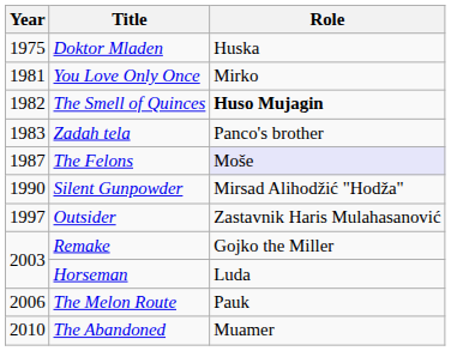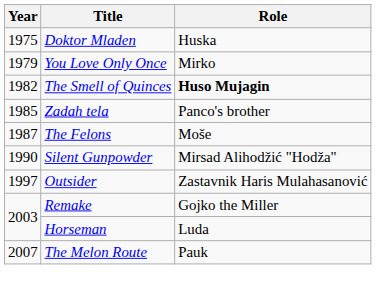You Love Only Once | Year: 1981 -> 1979
Zadah tela | Year: 1983 -> 1985
The Felons | Role: lavender background -> no background
The Melon Route | Year: 2006 -> 2007
- row: 2010 | The Abandoned | Muamer
